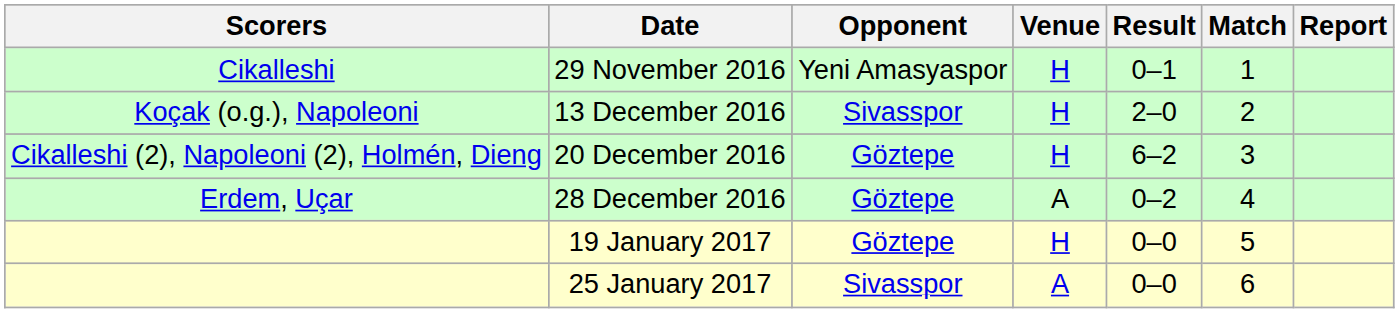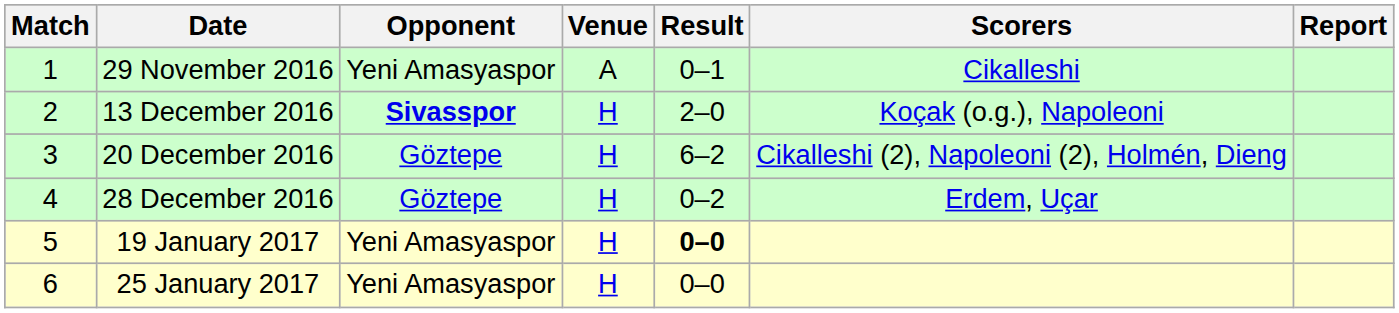columns swapped: Match <-> Scorers
29 November 2016 | Venue: H -> A
13 December 2016 | Opponent: normal -> bold
28 December 2016 | Venue: A -> H
19 January 2017 | Opponent: Göztepe -> Yeni Amasyaspor
19 January 2017 | Result: normal -> bold
25 January 2017 | Opponent: Sivasspor -> Yeni Amasyaspor
25 January 2017 | Venue: A -> H
